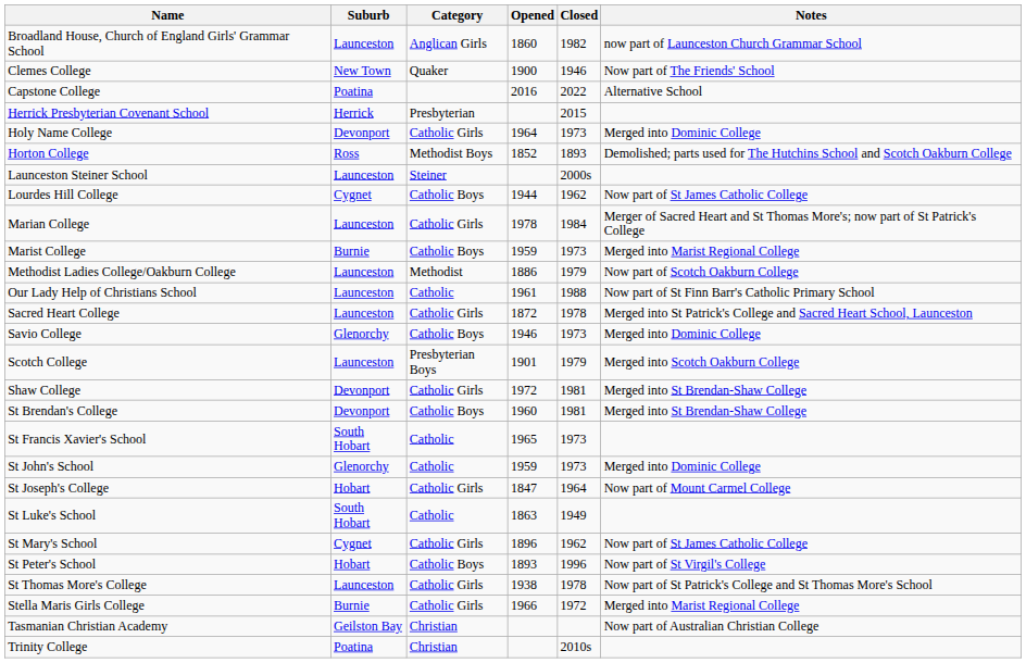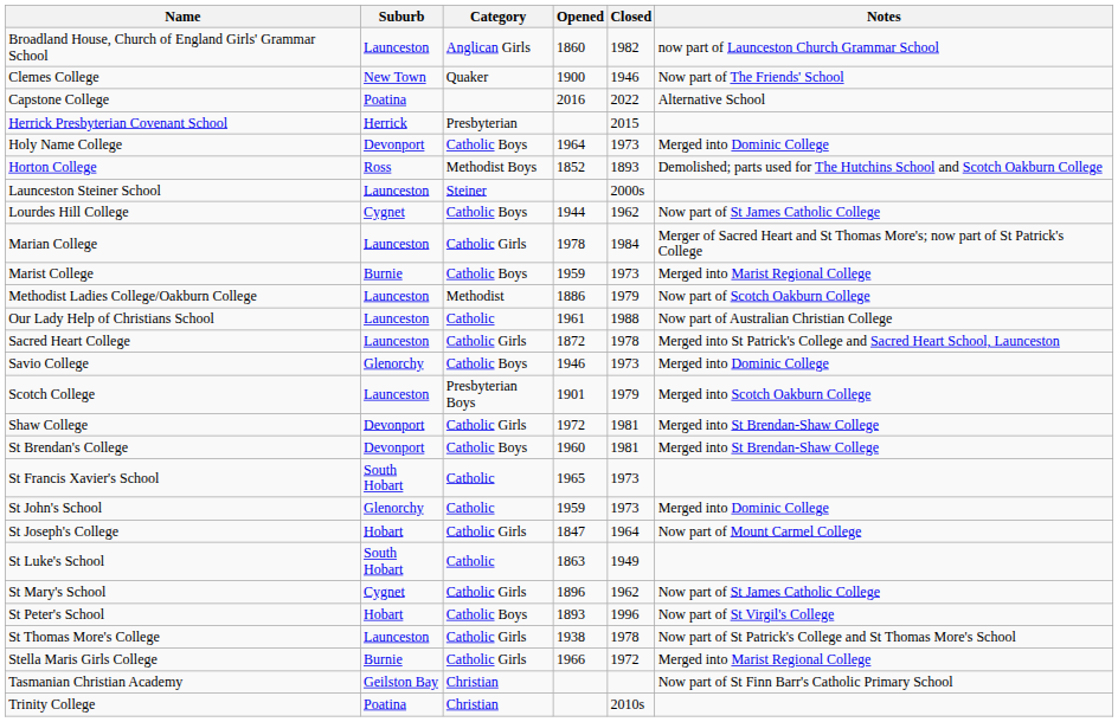Holy Name College | Category: Catholic Girls -> Catholic Boys
Our Lady Help of Christians School | Notes: Now part of St Finn Barr's Catholic Primary School -> Now part of Australian Christian College
Tasmanian Christian Academy | Notes: Now part of Australian Christian College -> Now part of St Finn Barr's Catholic Primary School
